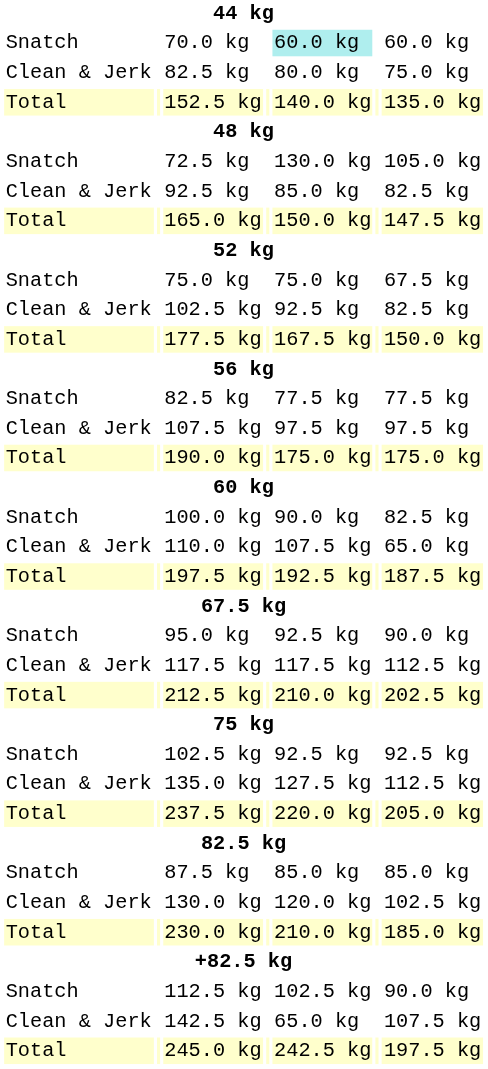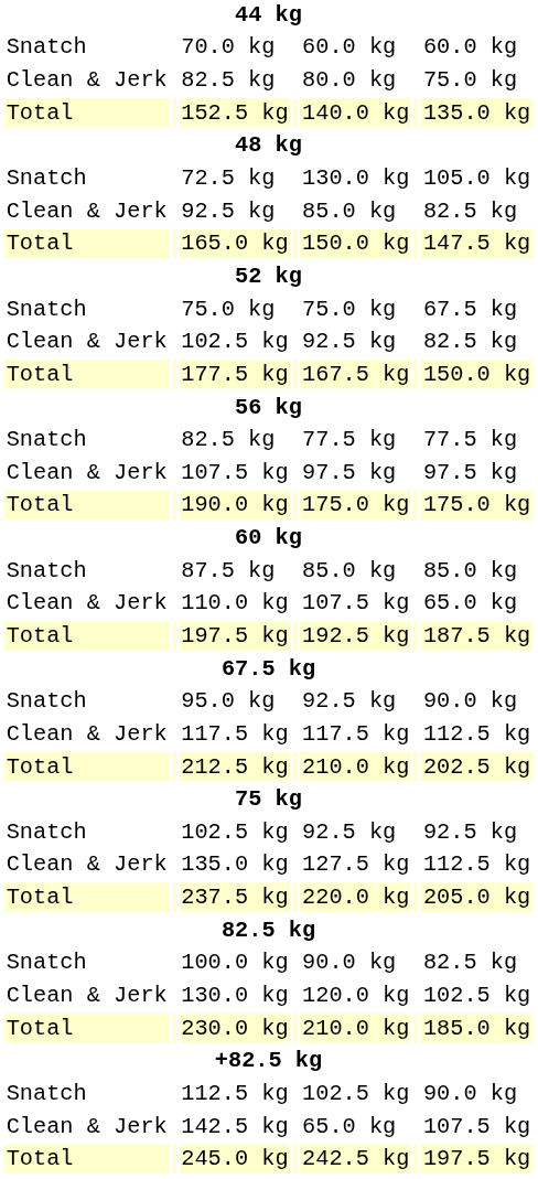70.0 kg | column 5: paleturquoise background -> no background
rows swapped: 87.5 kg <-> 100.0 kg
